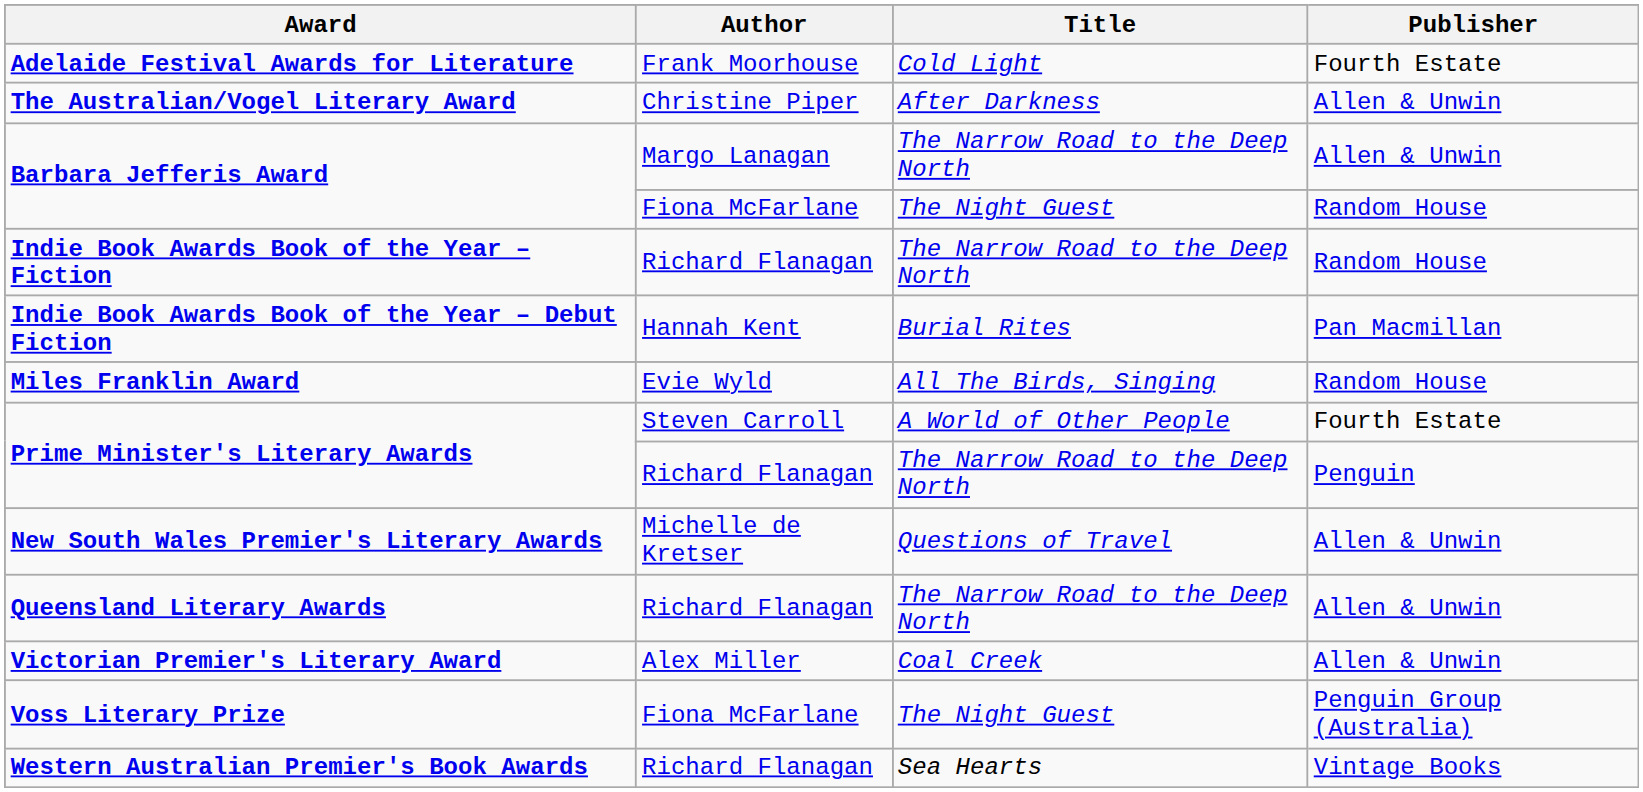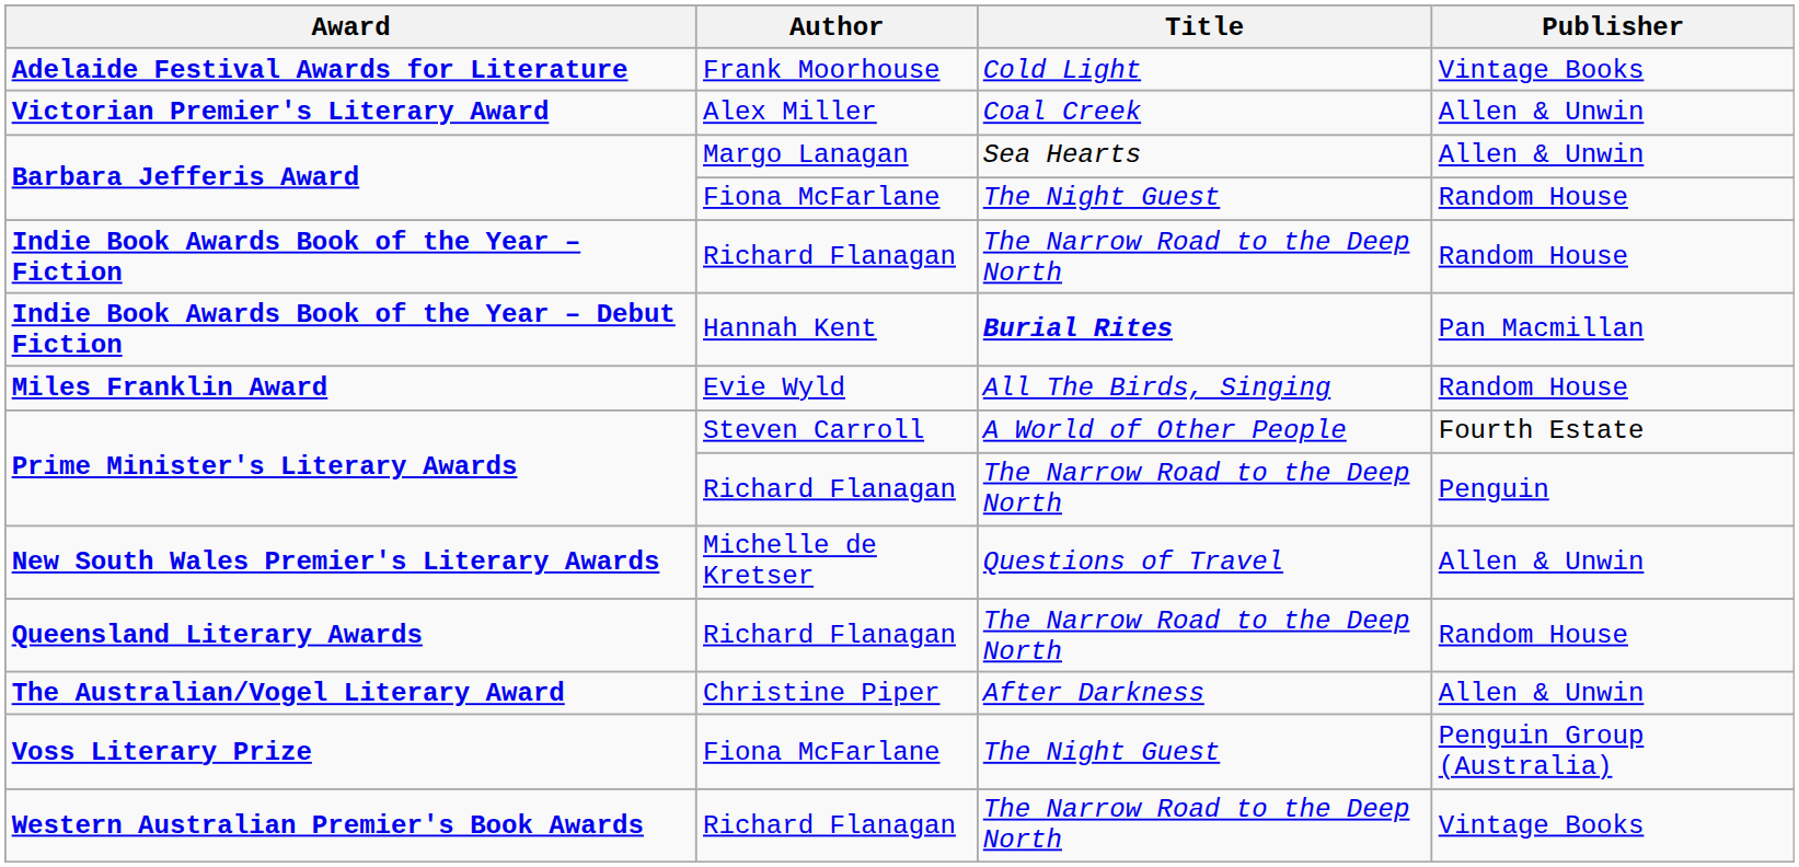Adelaide Festival Awards for Literature | Publisher: Fourth Estate -> Vintage Books
rows swapped: The Australian/Vogel Literary Award <-> Victorian Premier's Literary Award
Barbara Jefferis Award / Margo Lanagan | Title: The Narrow Road to the Deep North -> Sea Hearts
Indie Book Awards Book of the Year – Debut Fiction | Title: normal -> bold
Queensland Literary Awards | Publisher: Allen & Unwin -> Random House
Western Australian Premier's Book Awards | Title: Sea Hearts -> The Narrow Road to the Deep North
